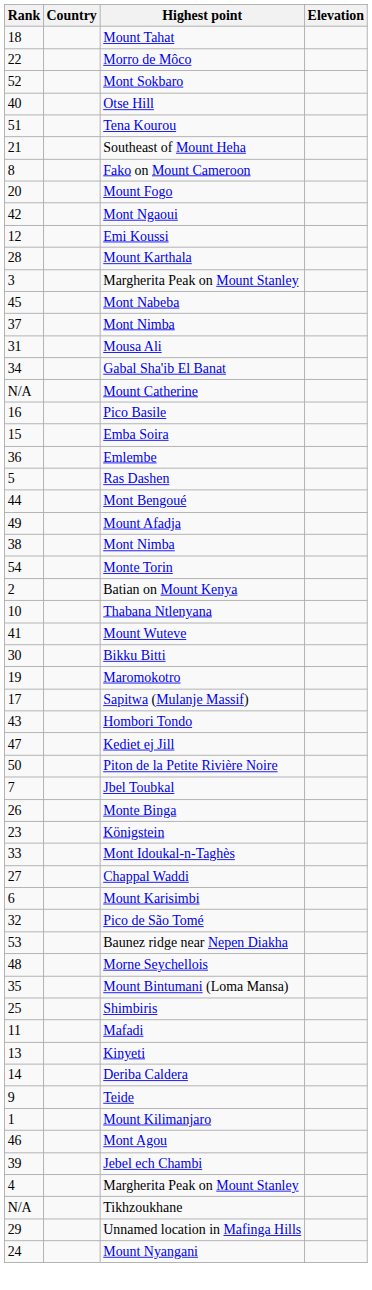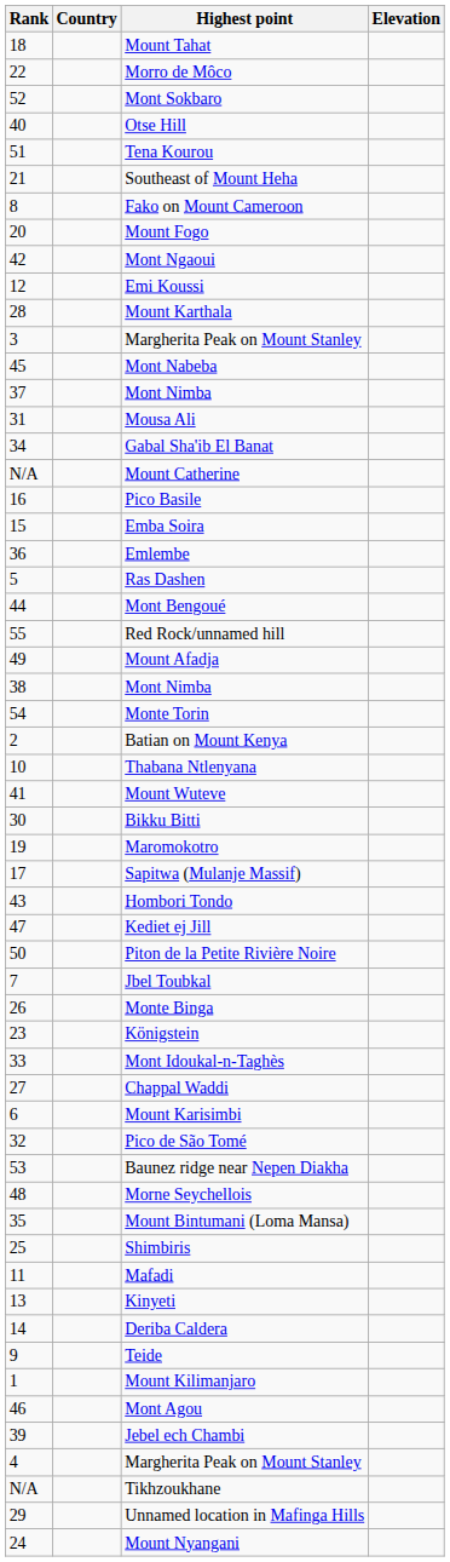+ row: 55 | Red Rock/unnamed hill
